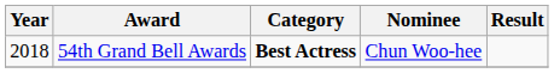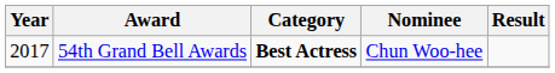54th Grand Bell Awards | Year: 2018 -> 2017
